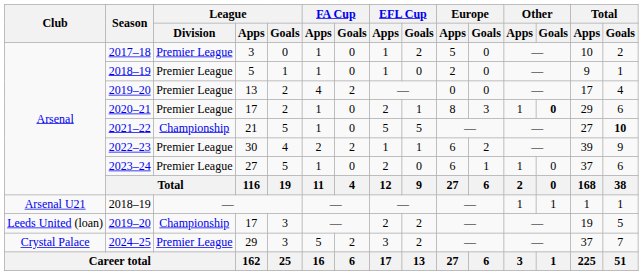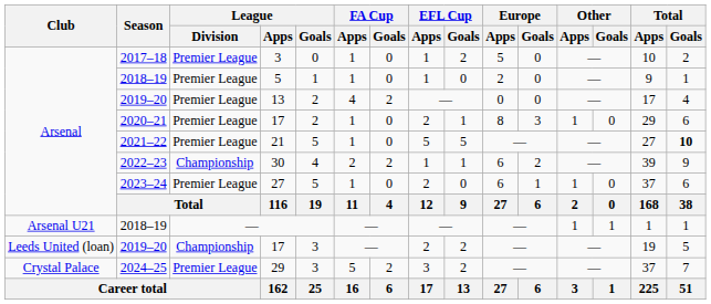2020–21 / 17 | Other / Goals: bold -> normal
21 | League / Division: Championship -> Premier League
30 | League / Division: Premier League -> Championship
